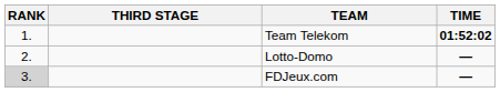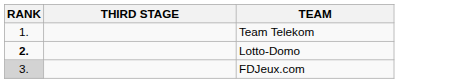- column: TIME | 01:52:02 | — | —
Lotto-Domo | RANK: normal -> bold
